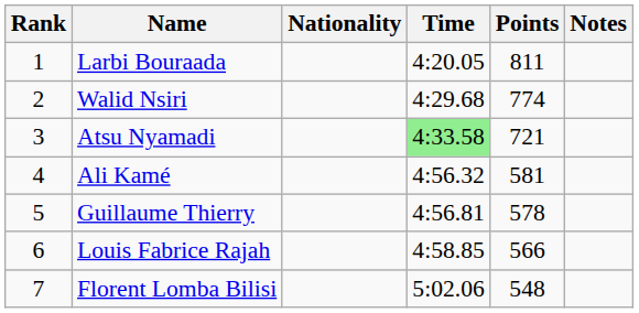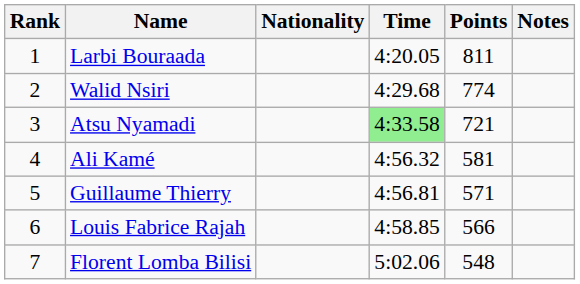Guillaume Thierry | Points: 578 -> 571
